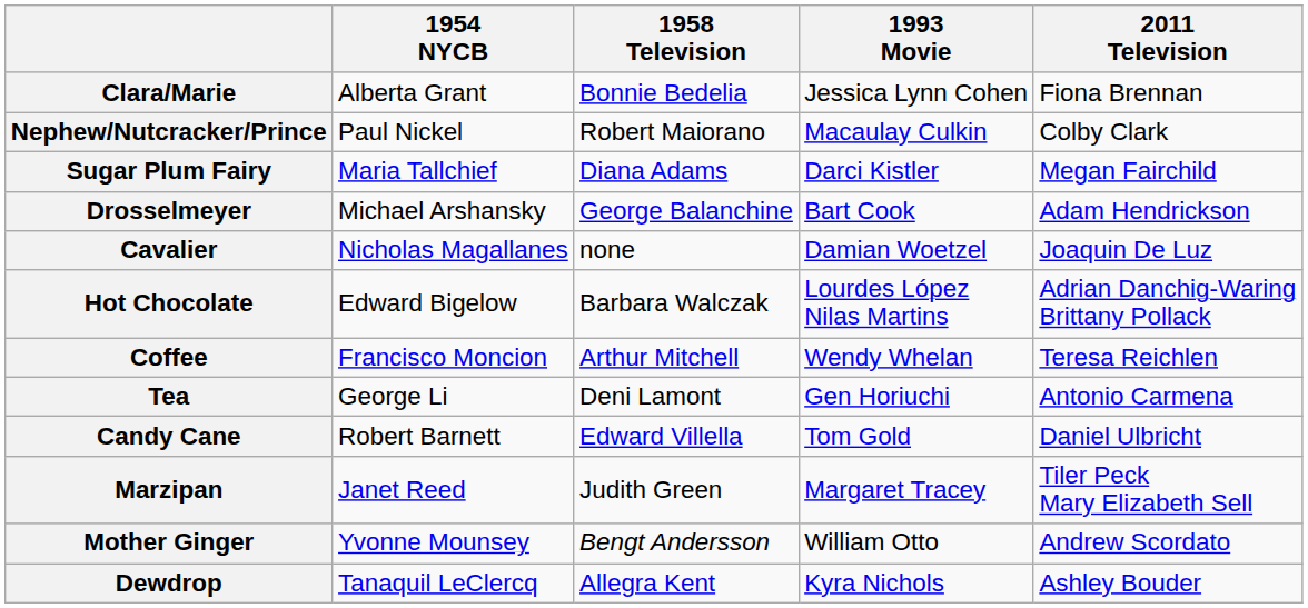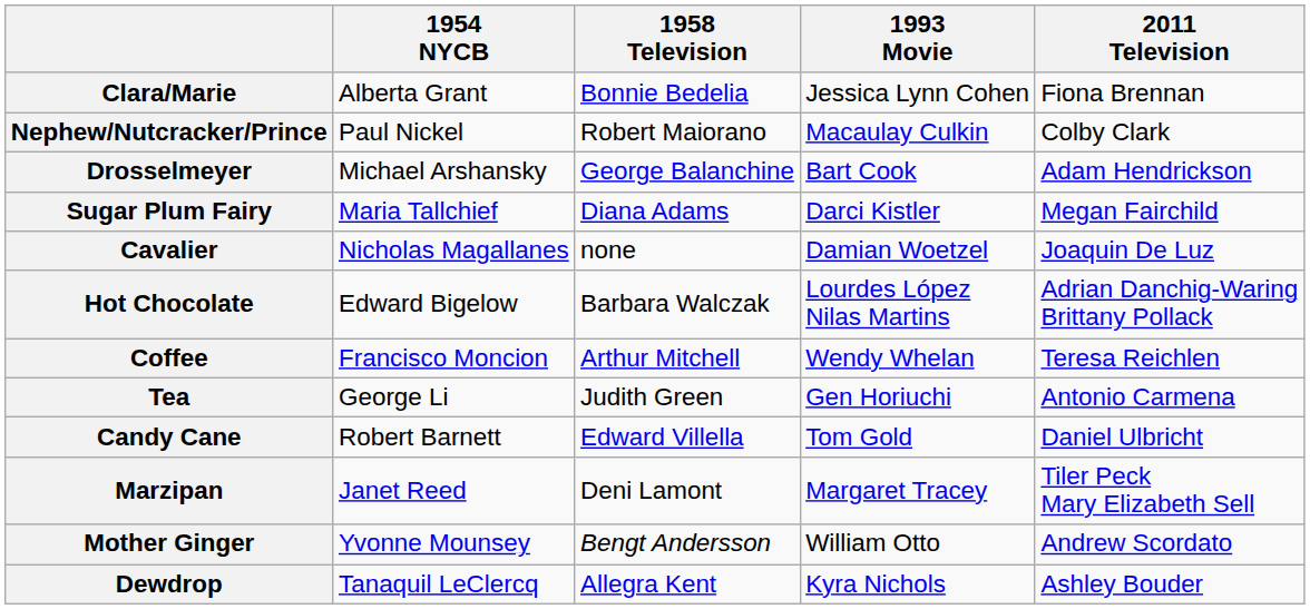rows swapped: Drosselmeyer <-> Sugar Plum Fairy
Tea | 1958 Television: Deni Lamont -> Judith Green
Marzipan | 1958 Television: Judith Green -> Deni Lamont
